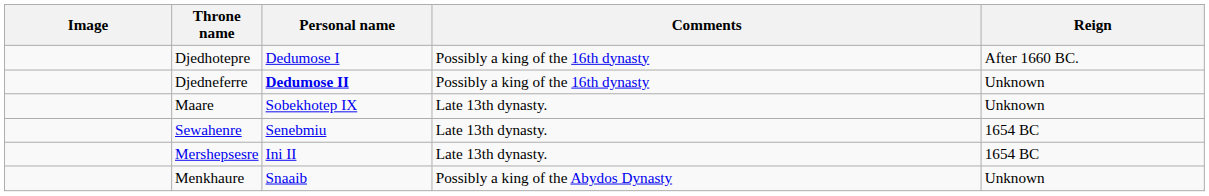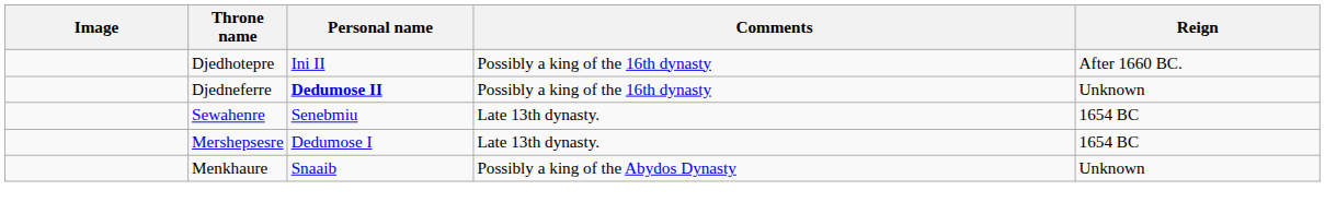Djedhotepre | Personal name: Dedumose I -> Ini II
- row: Maare | Sobekhotep IX | Late 13th dynasty. | Unknown
Mershepsesre | Personal name: Ini II -> Dedumose I
